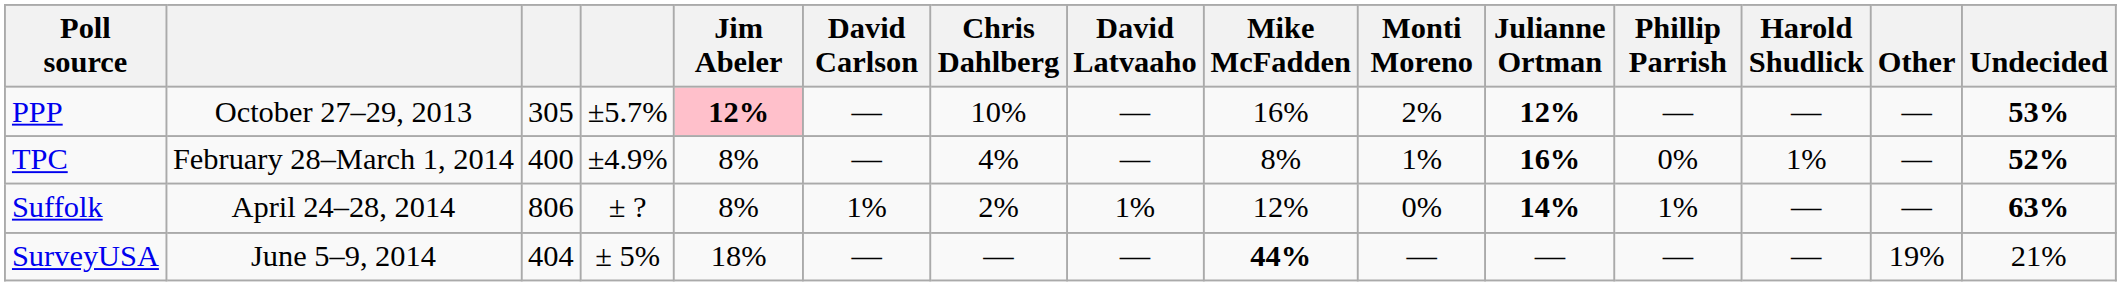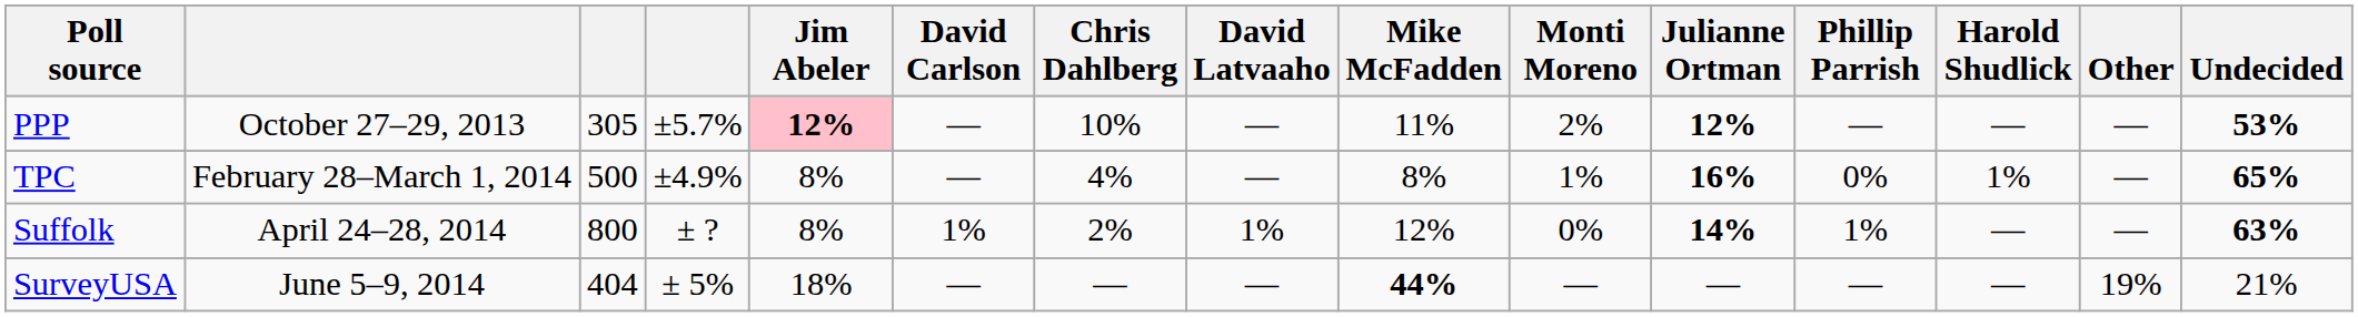PPP | Mike McFadden: 16% -> 11%
TPC | column 3: 400 -> 500
TPC | Undecided: 52% -> 65%
Suffolk | column 3: 806 -> 800
